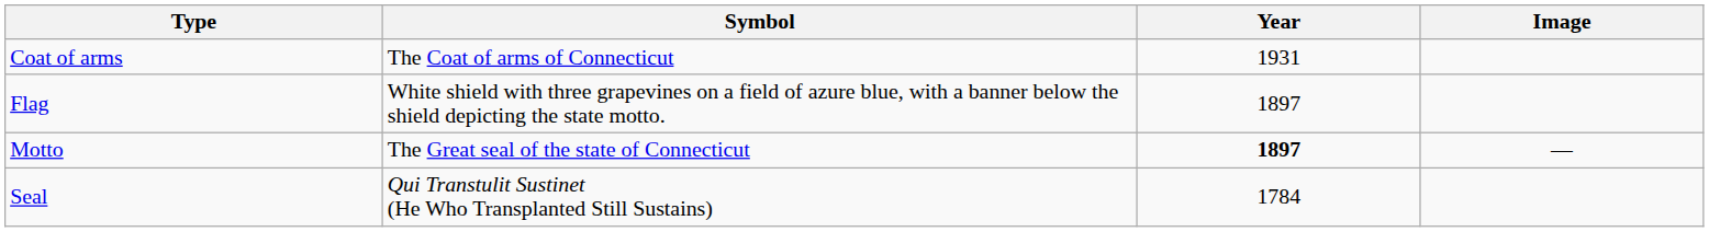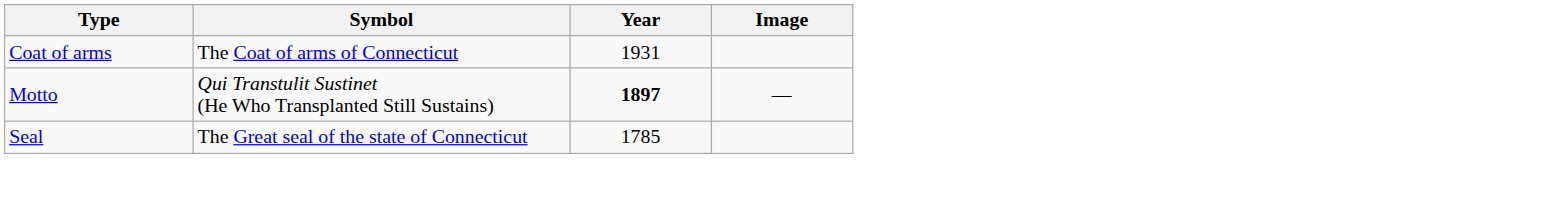- row: Flag | White shield with three grapevines on a field of azure blue, with a banner below the shield depicting the state motto. | 1897
Motto | Symbol: The Great seal of the state of Connecticut -> Qui Transtulit Sustinet (He Who Transplanted Still Sustains)
Seal | Symbol: Qui Transtulit Sustinet (He Who Transplanted Still Sustains) -> The Great seal of the state of Connecticut
Seal | Year: 1784 -> 1785
